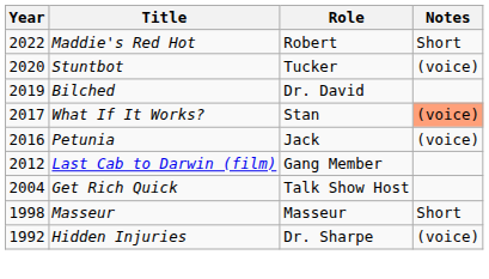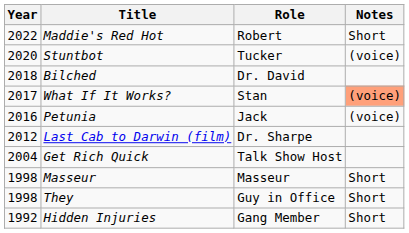Bilched | Year: 2019 -> 2018
Last Cab to Darwin (film) | Role: Gang Member -> Dr. Sharpe
+ row: 1998 | They | Guy in Office | Short
Hidden Injuries | Role: Dr. Sharpe -> Gang Member
Hidden Injuries | Notes: (voice) -> Short
